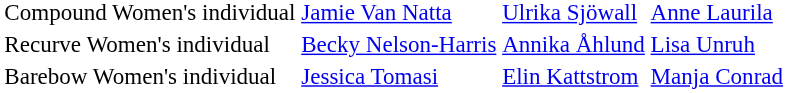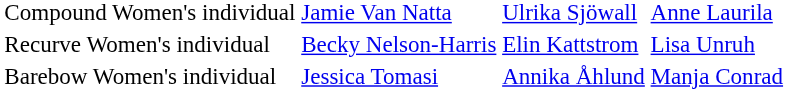Recurve Women's individual | column 3: Annika Åhlund -> Elin Kattstrom
Barebow Women's individual | column 3: Elin Kattstrom -> Annika Åhlund
